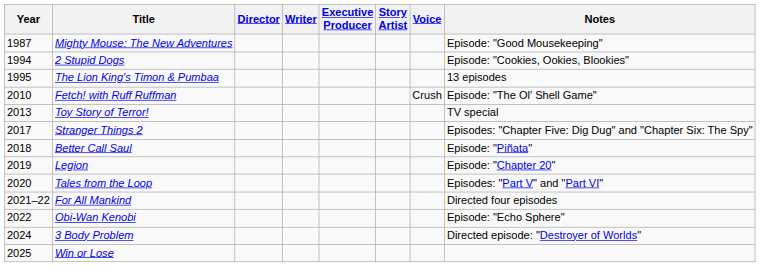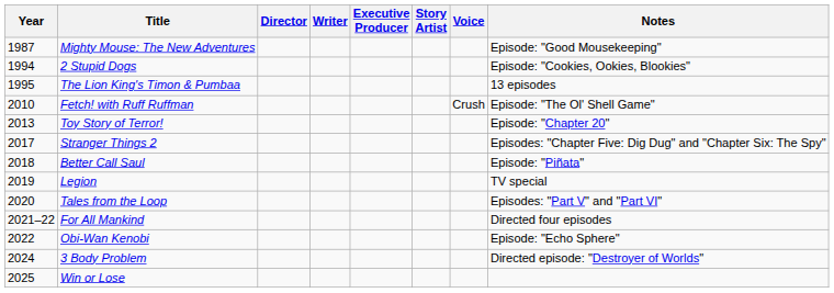Toy Story of Terror! | Notes: TV special -> Episode: "Chapter 20"
Legion | Notes: Episode: "Chapter 20" -> TV special
